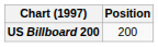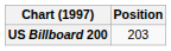US Billboard 200 | Position: 200 -> 203
